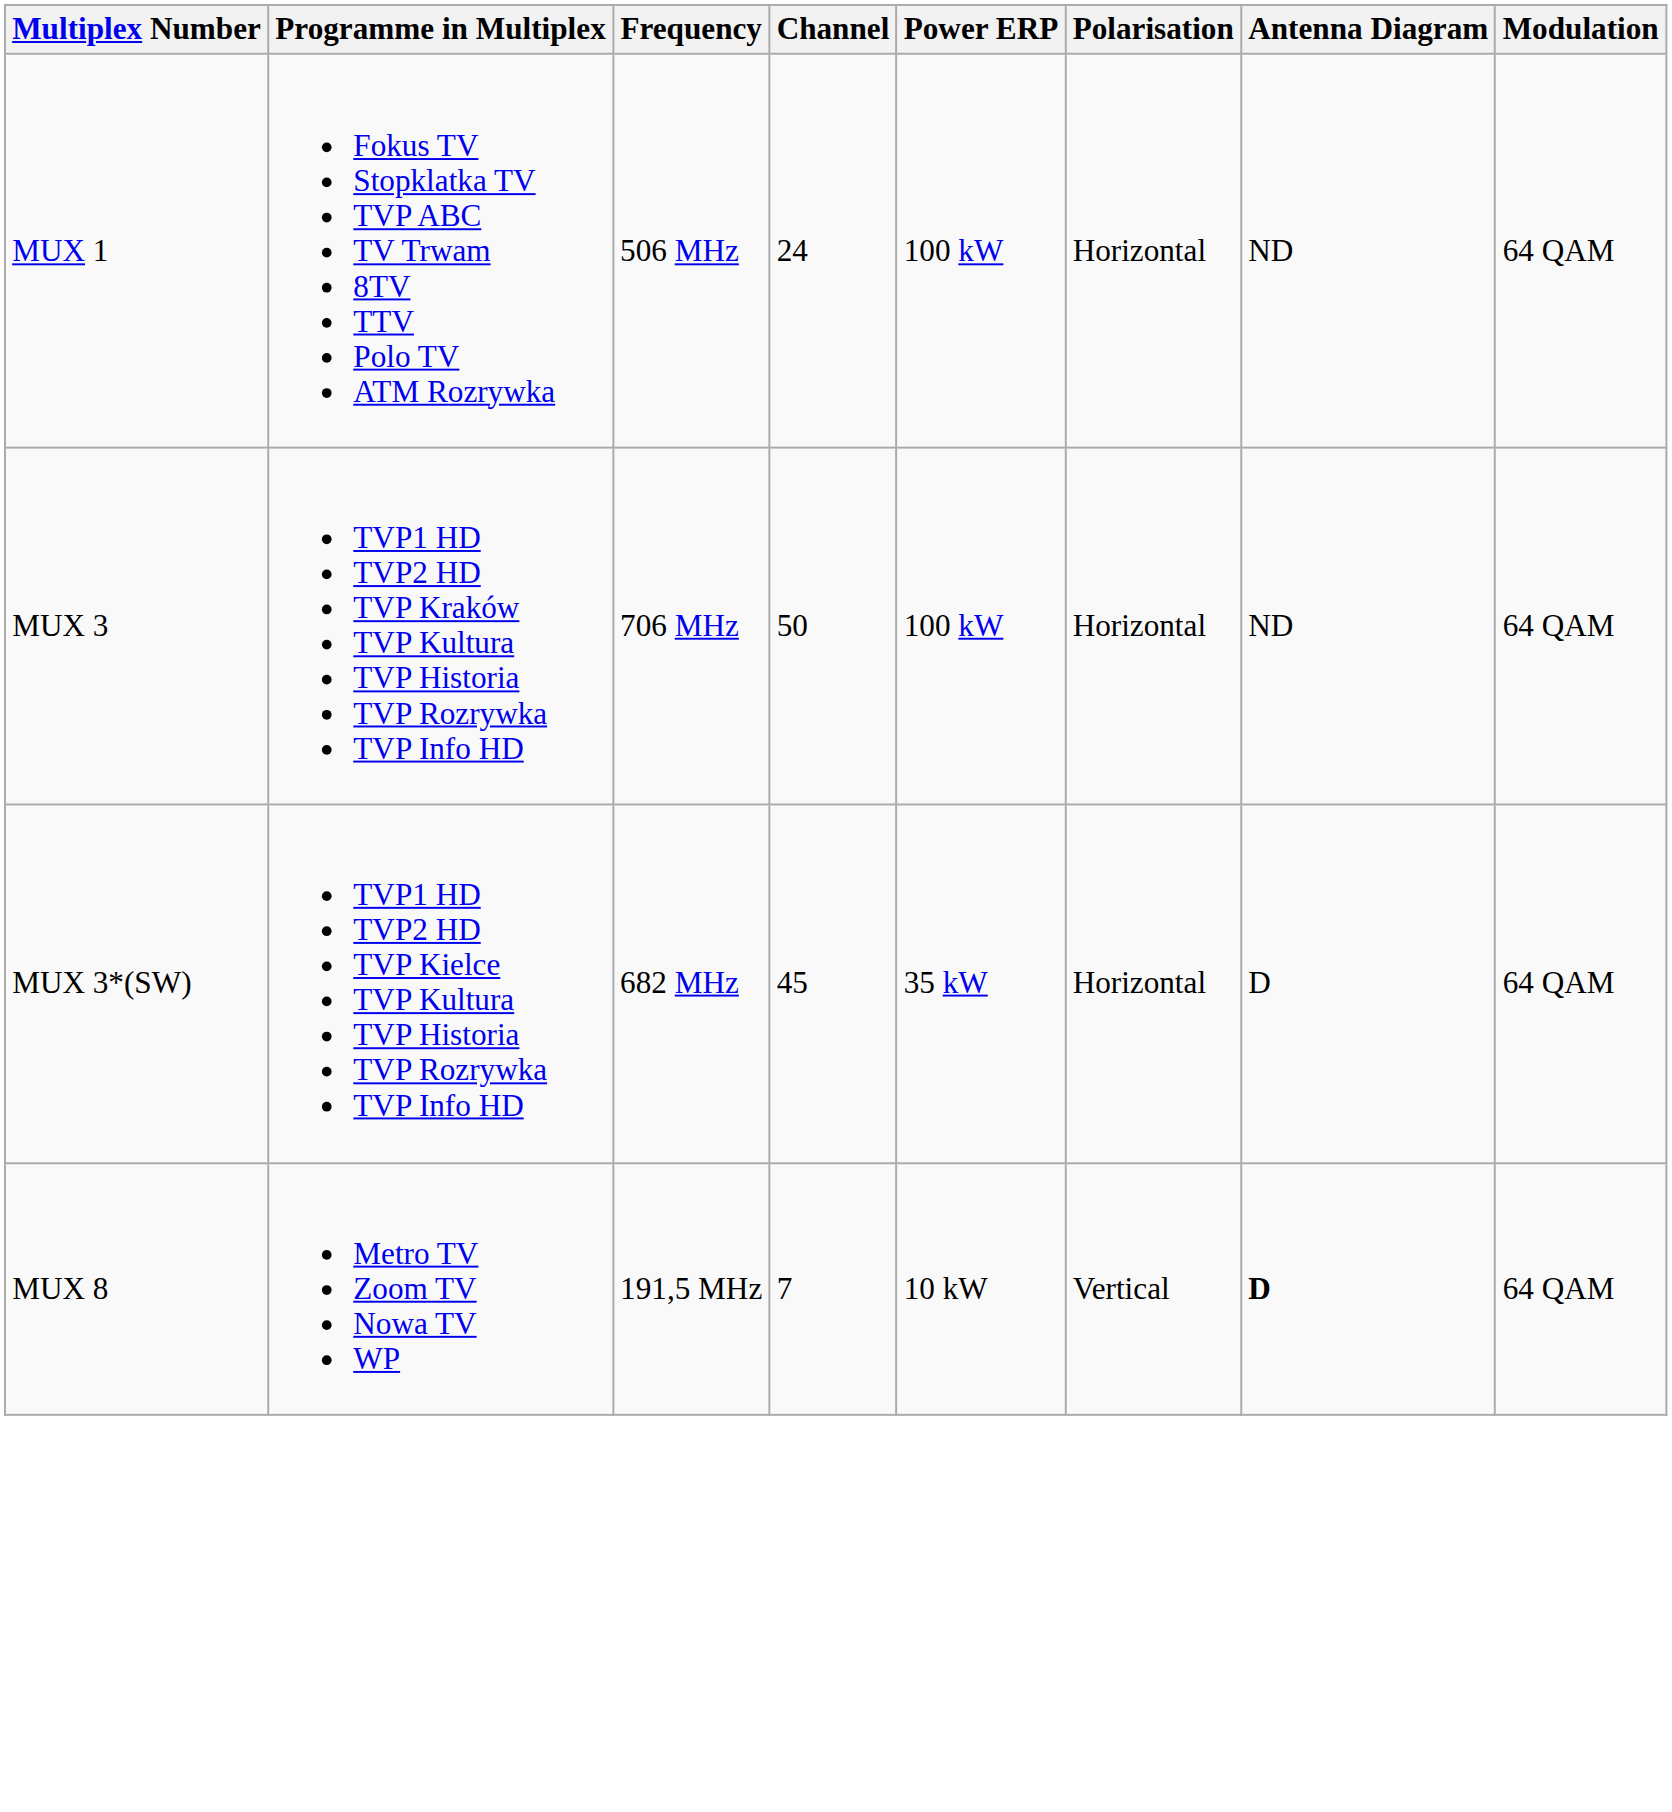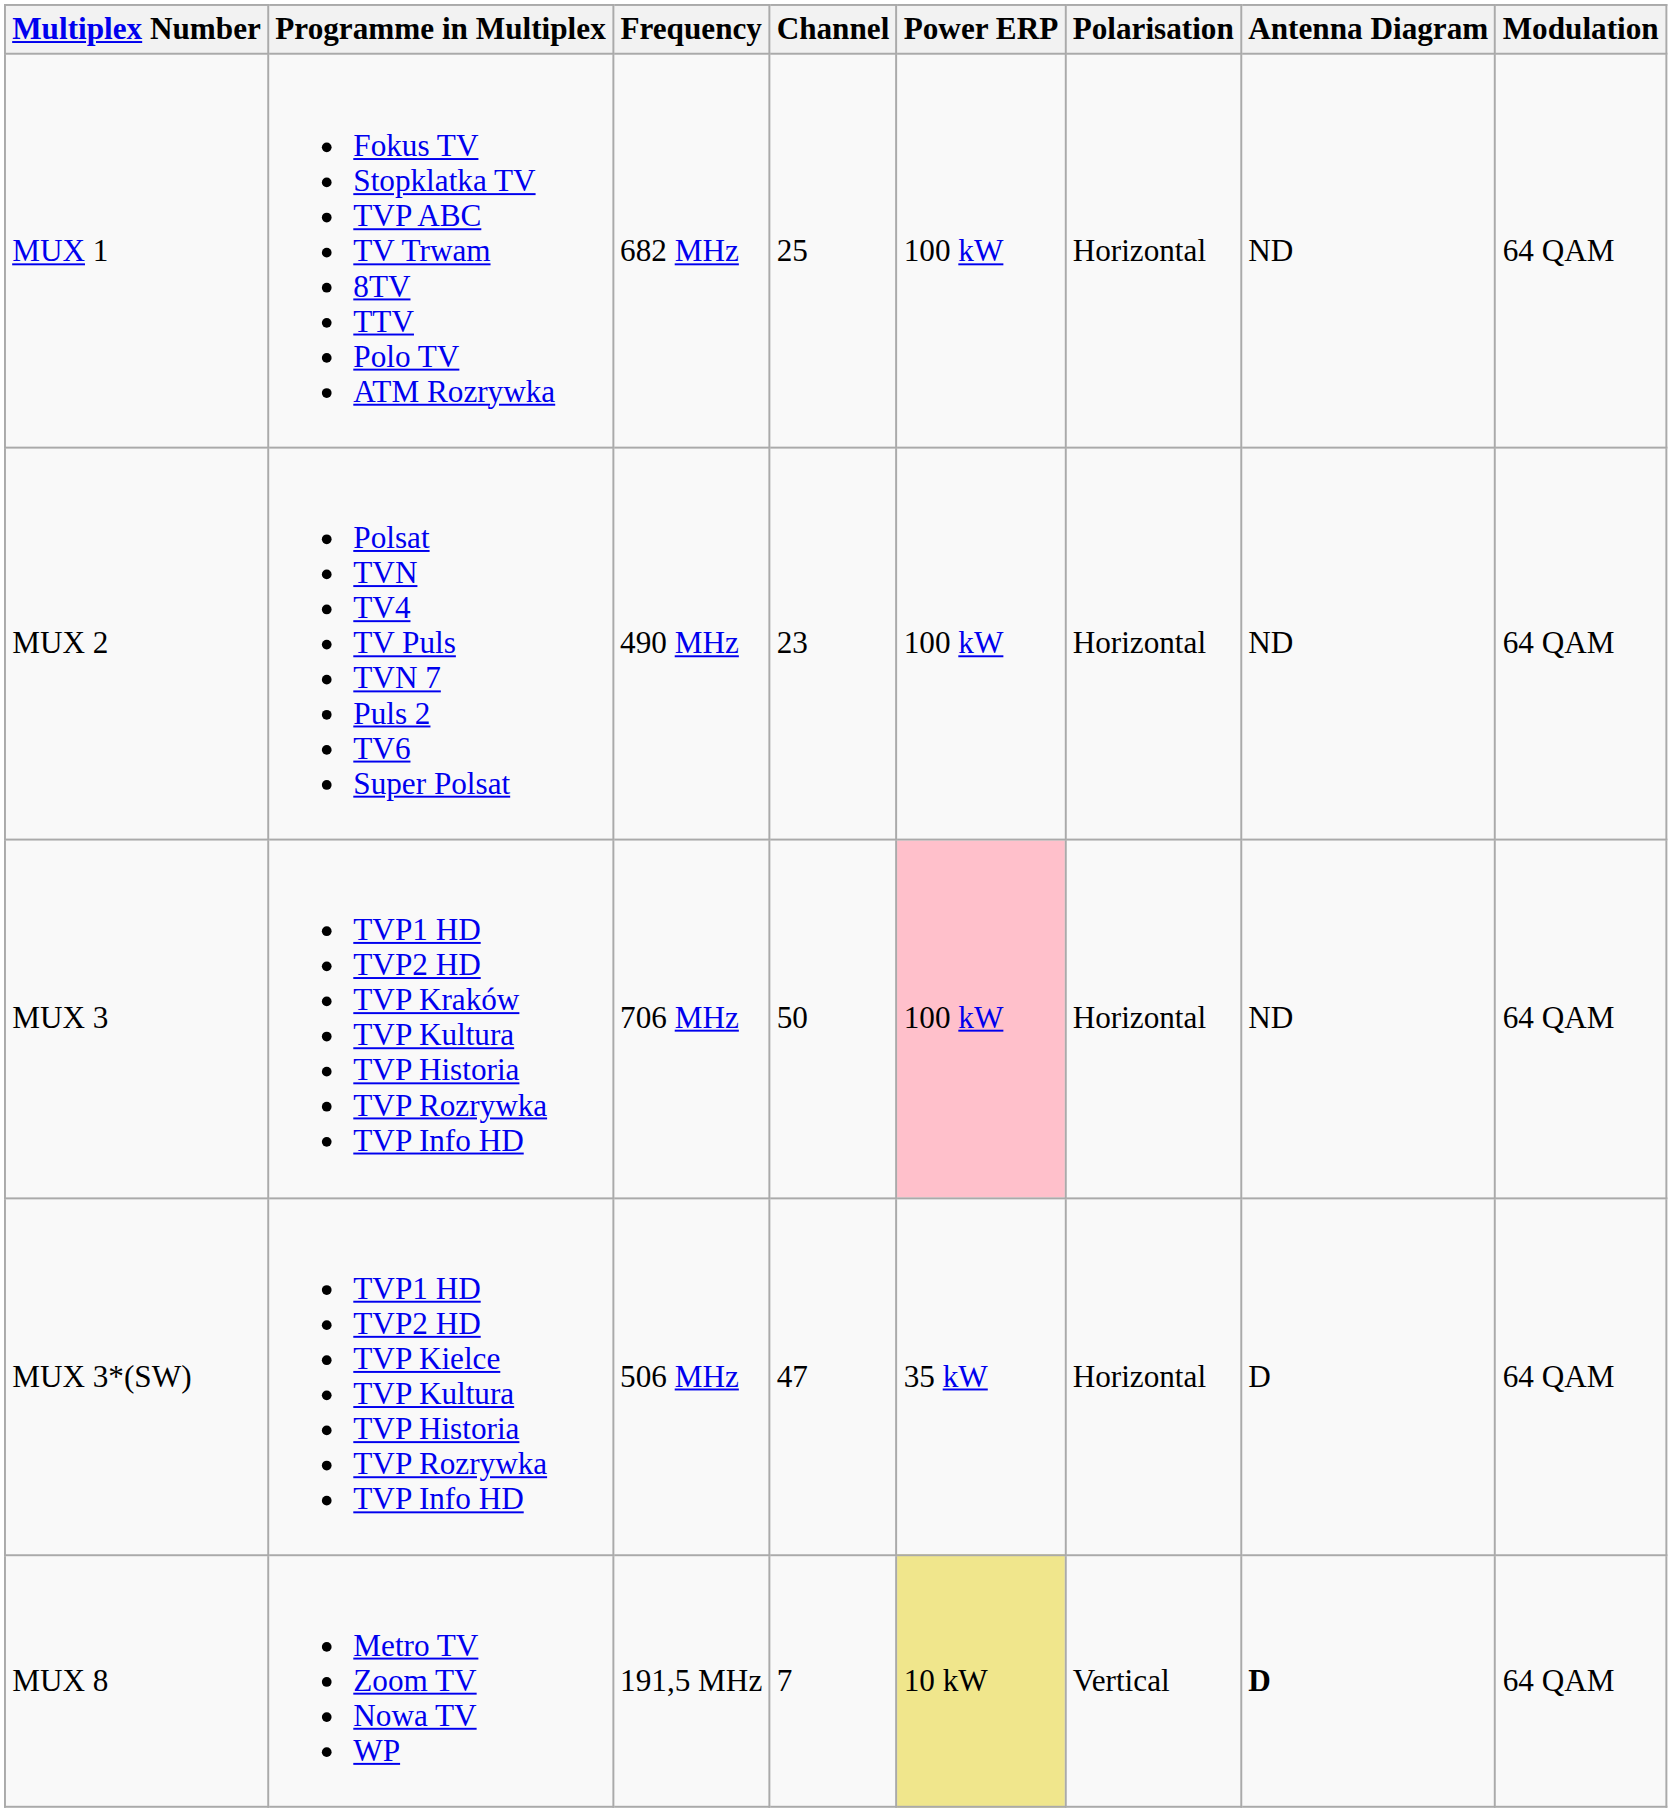MUX 1 | Frequency: 506 MHz -> 682 MHz
MUX 1 | Channel: 24 -> 25
+ row: MUX 2 | Polsat TVN TV4 TV Puls TVN 7 Puls 2 TV6 Super Polsat | 490 MHz | 23 | 100 kW | Horizontal | ND | 64 QAM
MUX 3 | Power ERP: no background -> pink background
MUX 3*(SW) | Frequency: 682 MHz -> 506 MHz
MUX 3*(SW) | Channel: 45 -> 47
MUX 8 | Power ERP: no background -> khaki background
